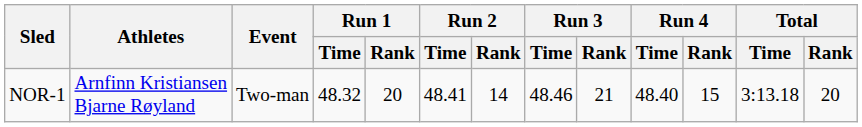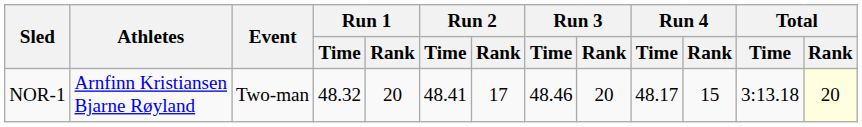NOR-1 | Run 2 / Rank: 14 -> 17
NOR-1 | Run 3 / Rank: 21 -> 20
NOR-1 | Run 4 / Time: 48.40 -> 48.17
NOR-1 | Total / Rank: no background -> lightyellow background
